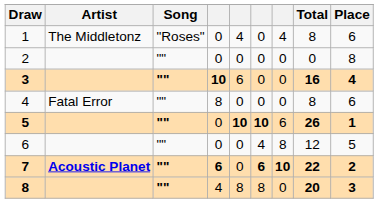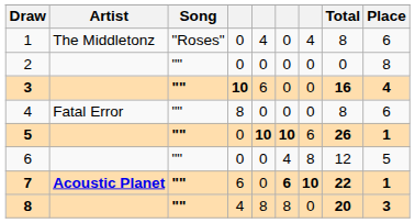7 | column 4: bold -> normal
7 | Place: 2 -> 1
